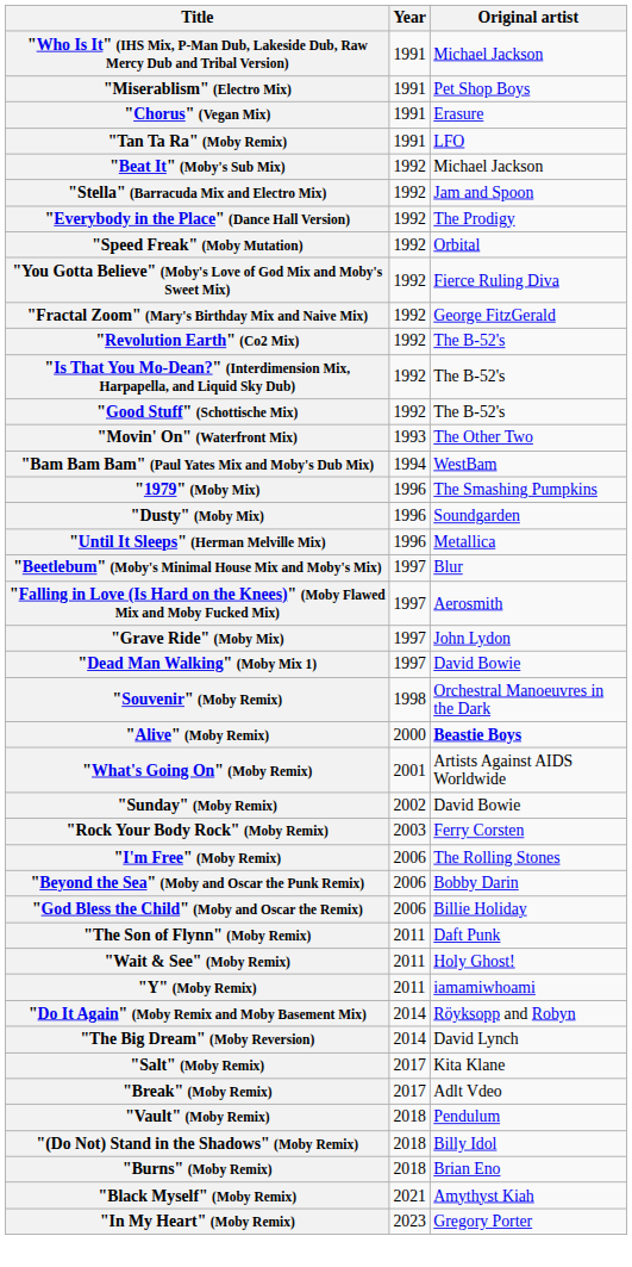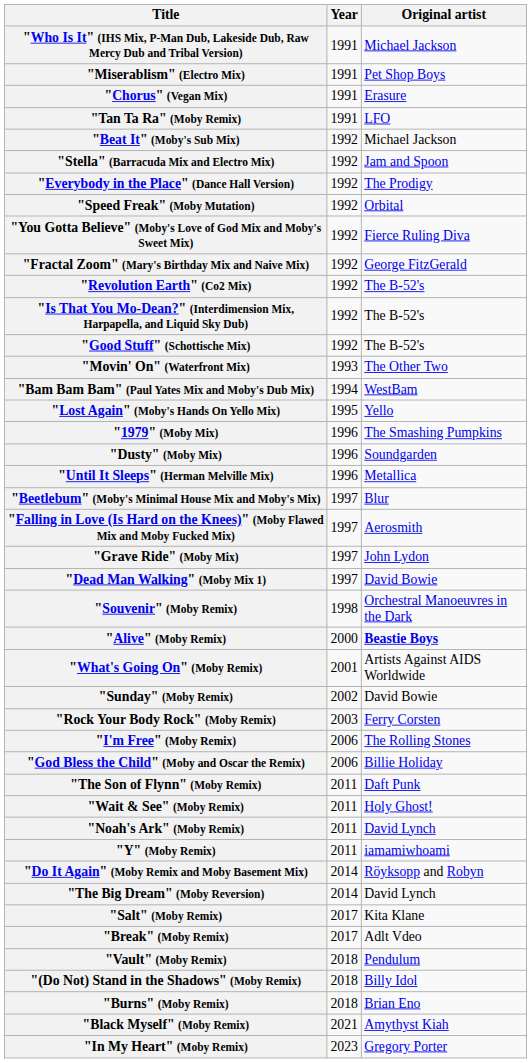+ row: "Lost Again" (Moby's Hands On Yello Mix) | 1995 | Yello
- row: "Beyond the Sea" (Moby and Oscar the Punk Remix) | 2006 | Bobby Darin
+ row: "Noah's Ark" (Moby Remix) | 2011 | David Lynch
